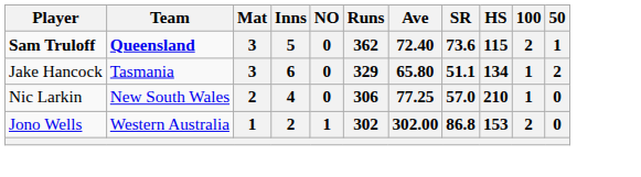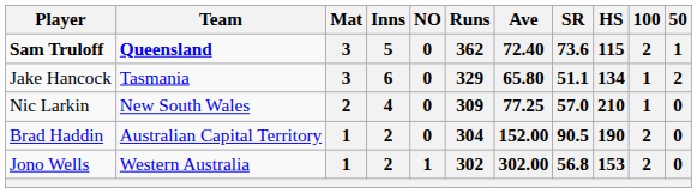Nic Larkin | Runs: 306 -> 309
+ row: Brad Haddin | Australian Capital Territory | 1 | 2 | 0 | 304 | 152.00 | 90.5 | 190 | 2 | 0
Jono Wells | SR: 86.8 -> 56.8
